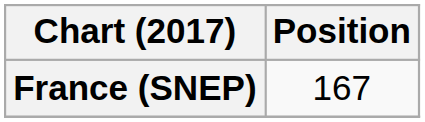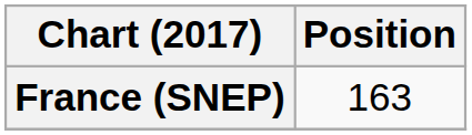France (SNEP) | Position: 167 -> 163
